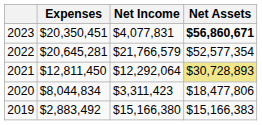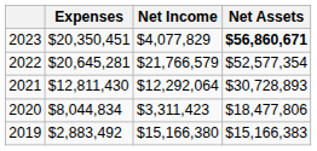2023 | Net Income: $4,077,831 -> $4,077,829
2021 | Expenses: $12,811,450 -> $12,811,430
2021 | Net Assets: khaki background -> no background
